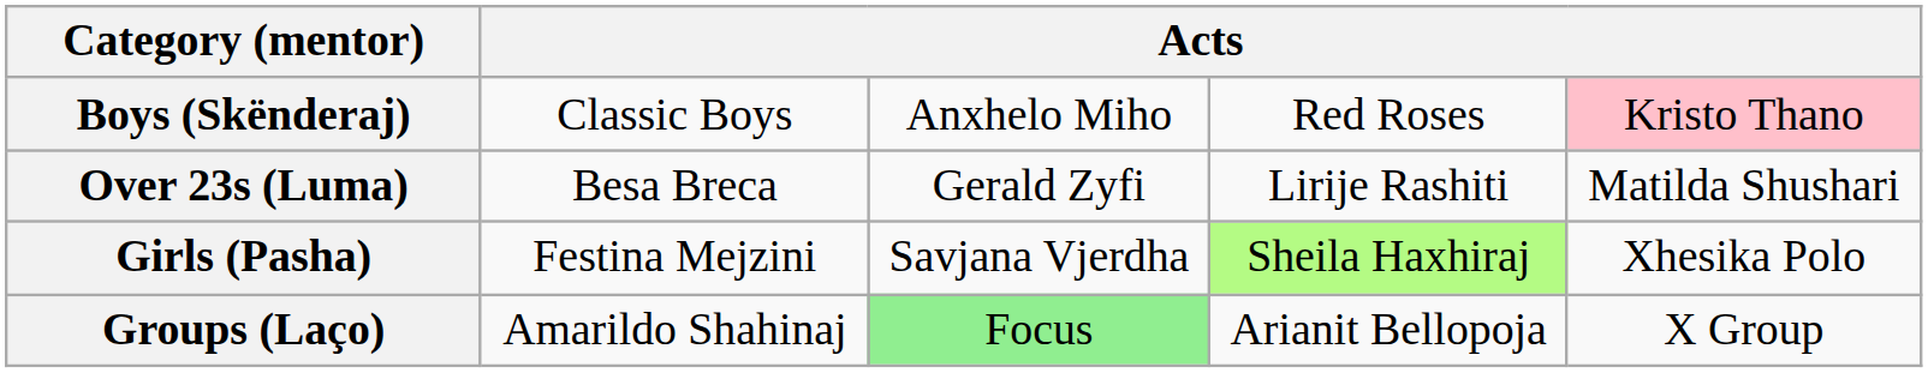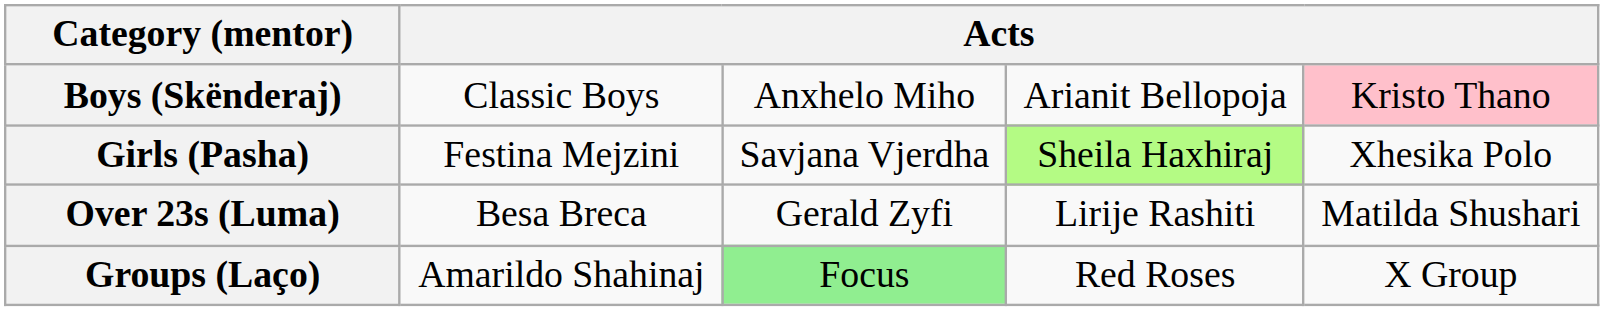Boys (Skënderaj) | column 4: Red Roses -> Arianit Bellopoja
rows swapped: Girls (Pasha) <-> Over 23s (Luma)
Groups (Laço) | column 4: Arianit Bellopoja -> Red Roses
